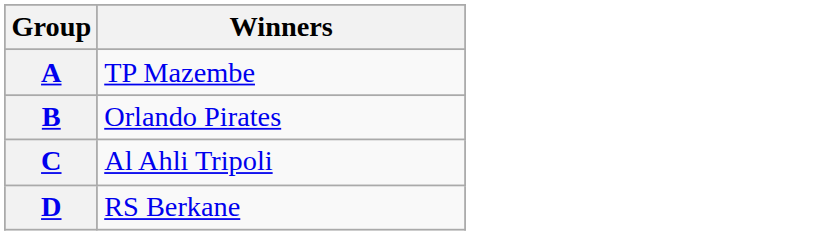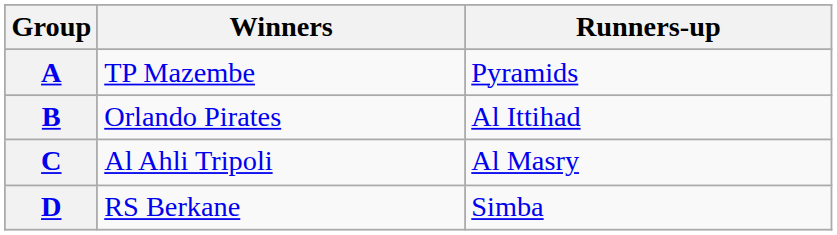+ column: Runners-up | Pyramids | Al Ittihad | Al Masry | Simba
